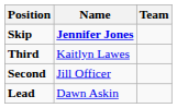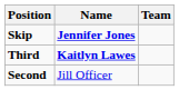Third | Name: normal -> bold
- row: Lead | Dawn Askin
